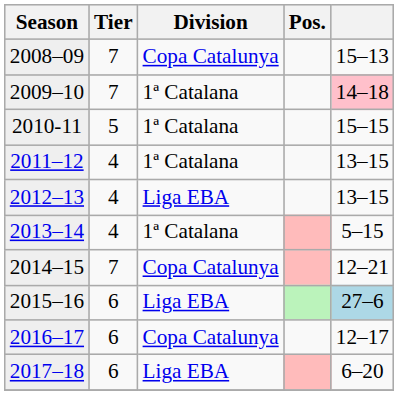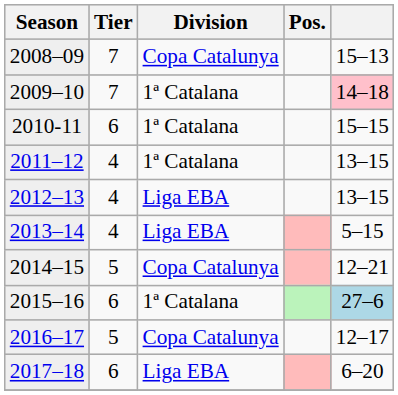2010-11 | Tier: 5 -> 6
2013–14 | Division: 1ª Catalana -> Liga EBA
2014–15 | Tier: 7 -> 5
2015–16 | Division: Liga EBA -> 1ª Catalana
2016–17 | Tier: 6 -> 5
